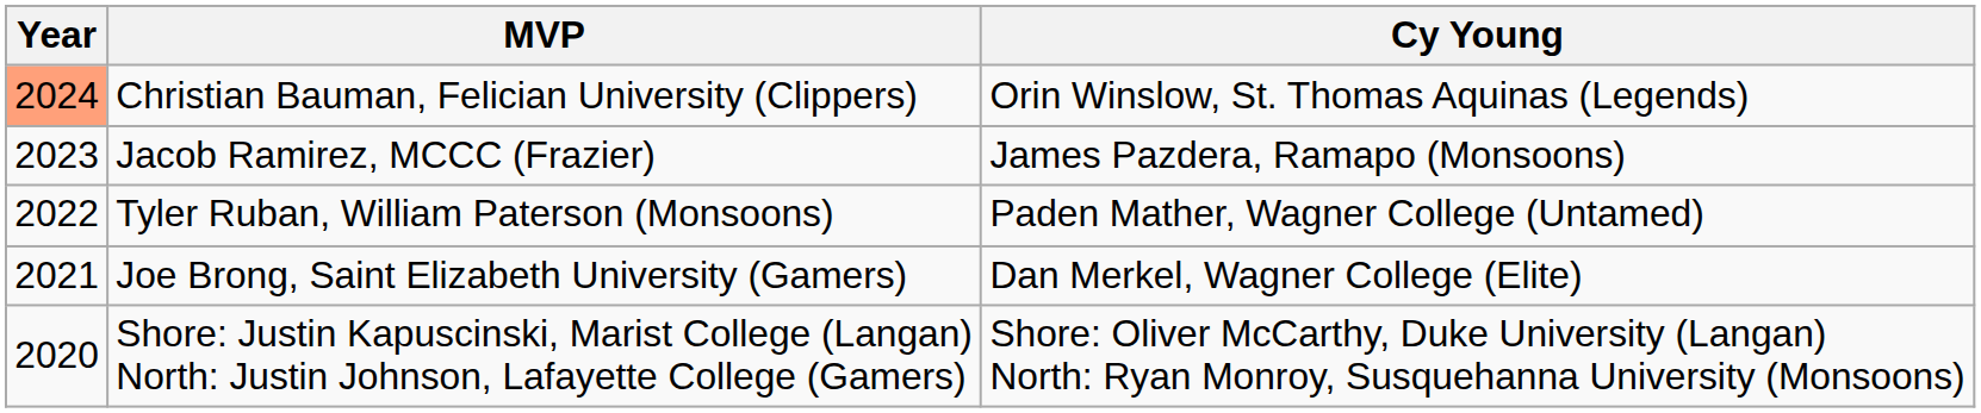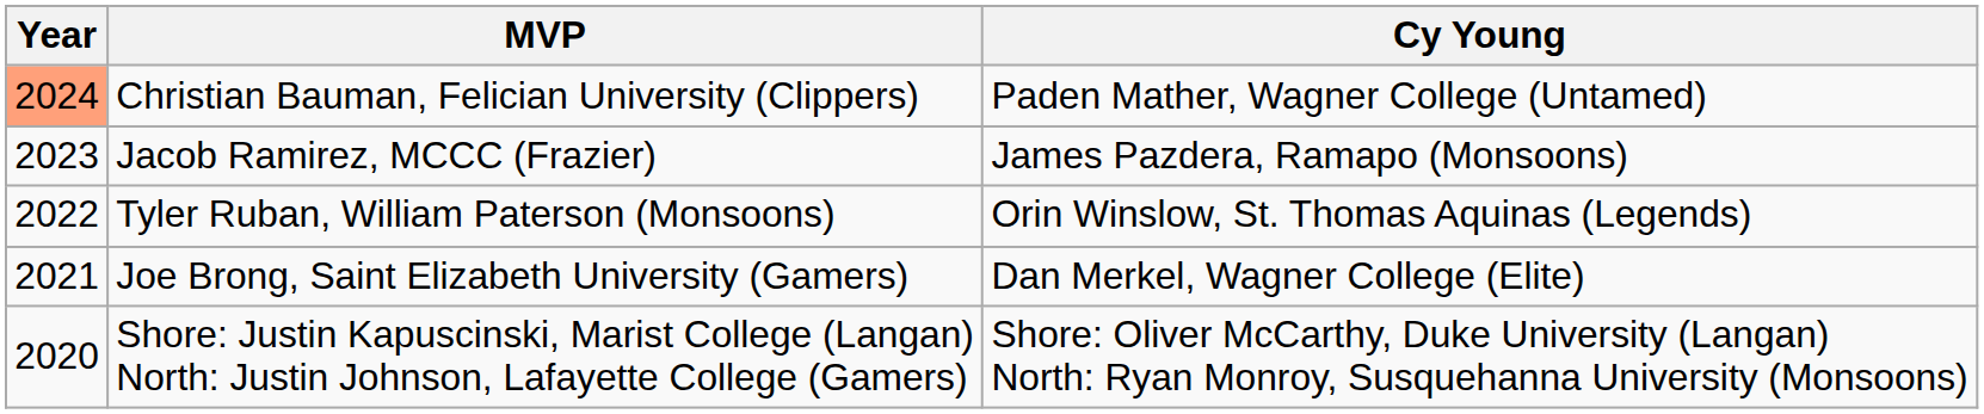Christian Bauman, Felician University (Clippers) | Cy Young: Orin Winslow, St. Thomas Aquinas (Legends) -> Paden Mather, Wagner College (Untamed)
Tyler Ruban, William Paterson (Monsoons) | Cy Young: Paden Mather, Wagner College (Untamed) -> Orin Winslow, St. Thomas Aquinas (Legends)
